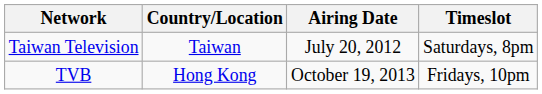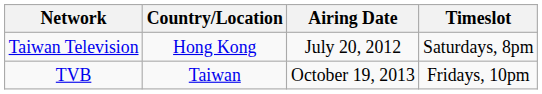Taiwan Television | Country/Location: Taiwan -> Hong Kong
TVB | Country/Location: Hong Kong -> Taiwan
